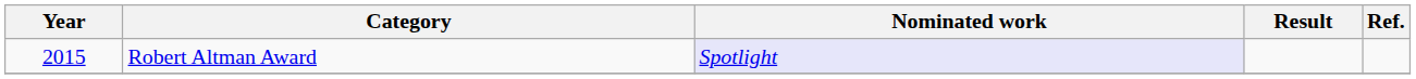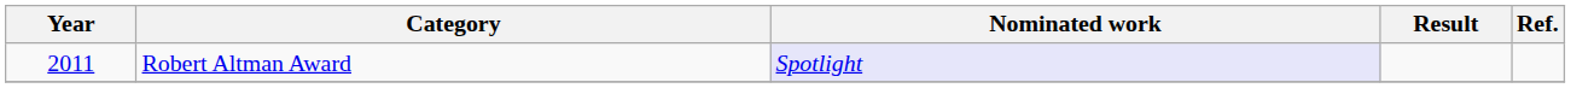Robert Altman Award | Year: 2015 -> 2011
